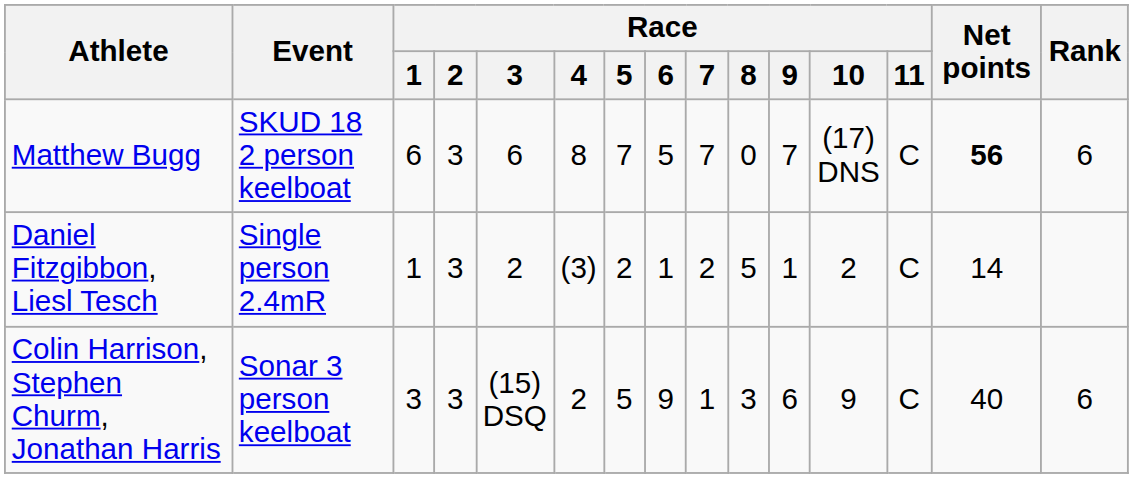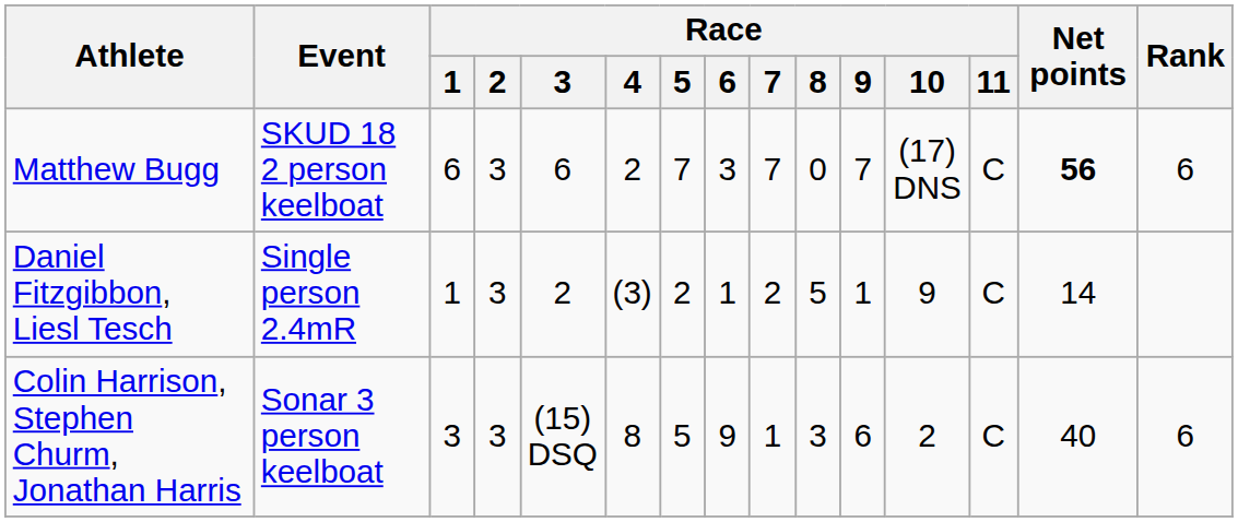Matthew Bugg | Race / 4: 8 -> 2
Matthew Bugg | Race / 6: 5 -> 3
Daniel Fitzgibbon, Liesl Tesch | Race / 10: 2 -> 9
Colin Harrison, Stephen Churm, Jonathan Harris | Race / 4: 2 -> 8
Colin Harrison, Stephen Churm, Jonathan Harris | Race / 10: 9 -> 2
